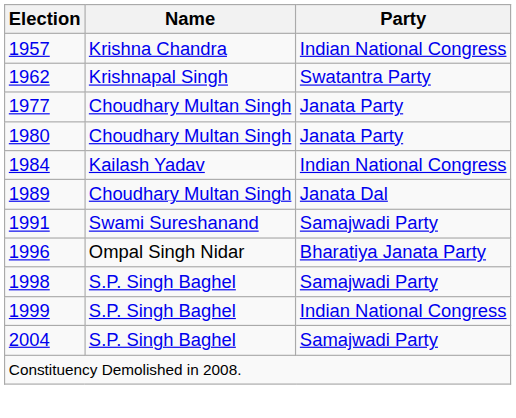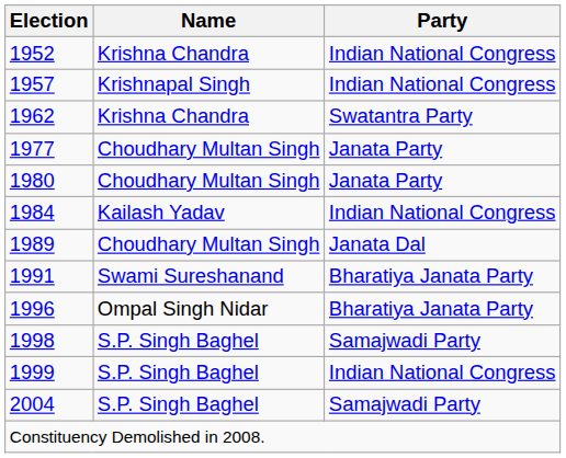+ row: 1952 | Krishna Chandra | Indian National Congress
1957 | Name: Krishna Chandra -> Krishnapal Singh
1962 | Name: Krishnapal Singh -> Krishna Chandra
1991 | Party: Samajwadi Party -> Bharatiya Janata Party
